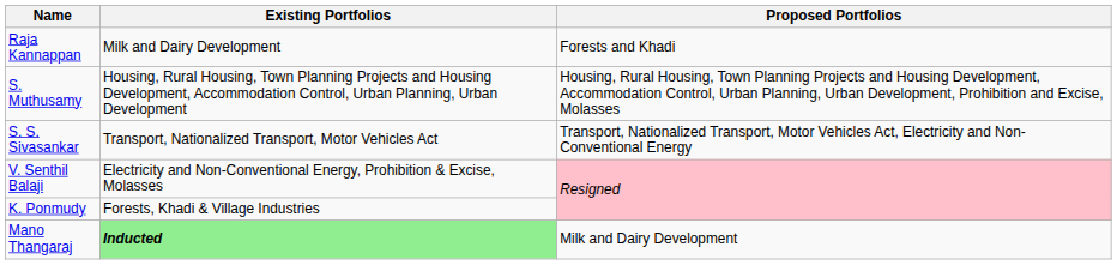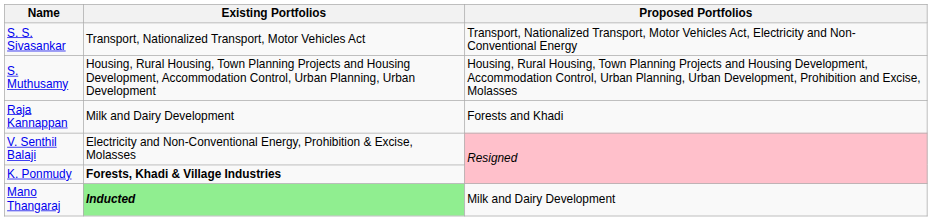rows swapped: S. S. Sivasankar <-> Raja Kannappan
K. Ponmudy | Existing Portfolios: normal -> bold
